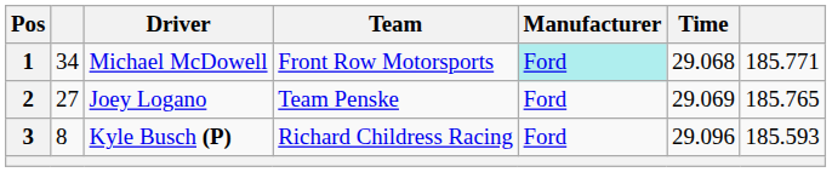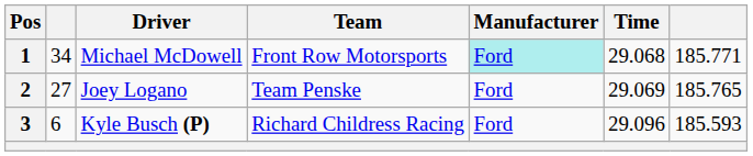3 | column 2: 8 -> 6
